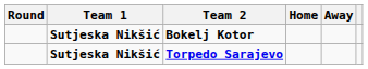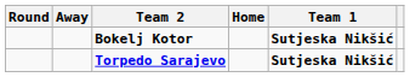columns swapped: Team 1 <-> Away
